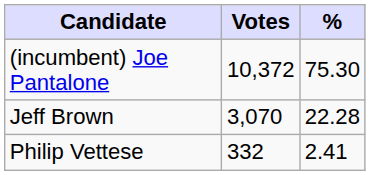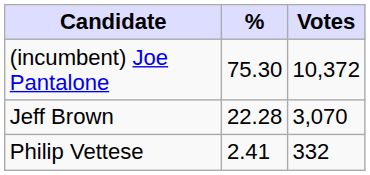columns swapped: Votes <-> %
